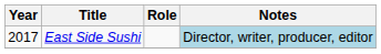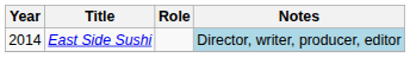East Side Sushi | Year: 2017 -> 2014
